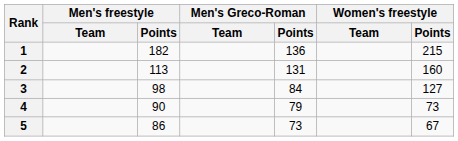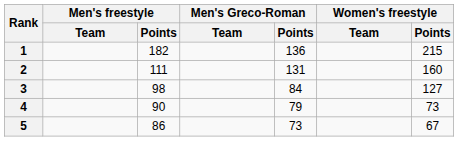2 | Men's freestyle / Points: 113 -> 111
